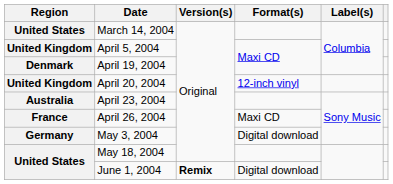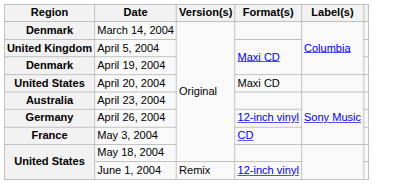March 14, 2004 | Region: United States -> Denmark
April 20, 2004 | Region: United Kingdom -> United States
April 20, 2004 | Format(s): 12-inch vinyl -> Maxi CD
April 26, 2004 | Region: France -> Germany
April 26, 2004 | Format(s): Maxi CD -> 12-inch vinyl
May 3, 2004 | Region: Germany -> France
May 3, 2004 | Format(s): Digital download -> CD
June 1, 2004 | Version(s): bold -> normal
June 1, 2004 | Format(s): Digital download -> 12-inch vinyl
